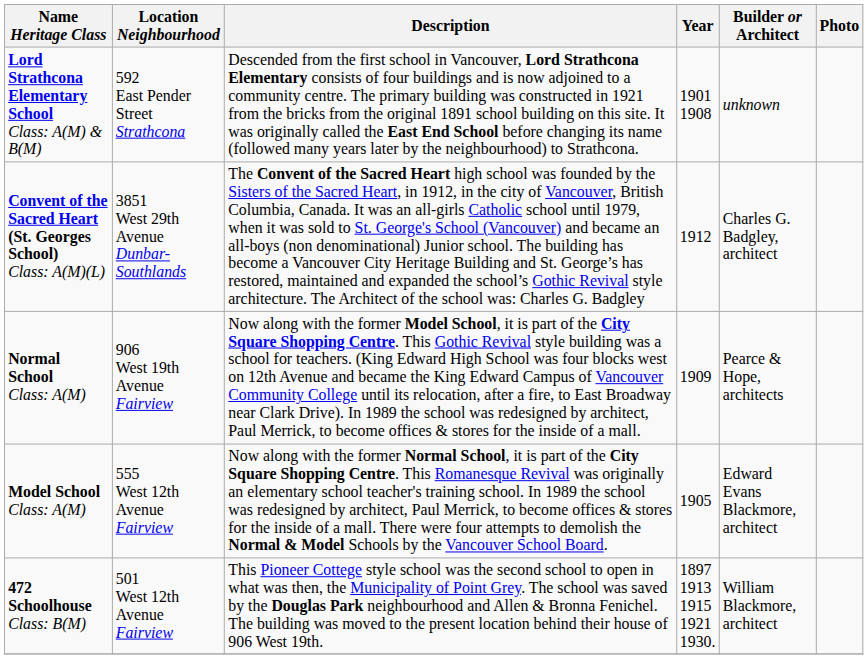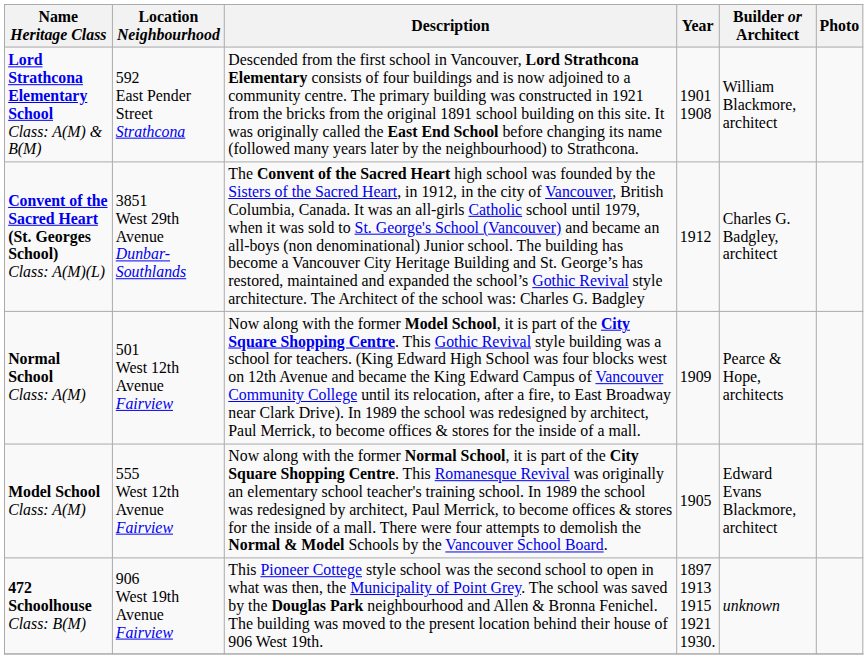Lord Strathcona Elementary School Class: A(M) & B(M) | Builder or Architect: unknown -> William Blackmore, architect
Normal School Class: A(M) | Location Neighbourhood: 906 West 19th Avenue Fairview -> 501 West 12th Avenue Fairview
472 Schoolhouse Class: B(M) | Location Neighbourhood: 501 West 12th Avenue Fairview -> 906 West 19th Avenue Fairview
472 Schoolhouse Class: B(M) | Builder or Architect: William Blackmore, architect -> unknown
